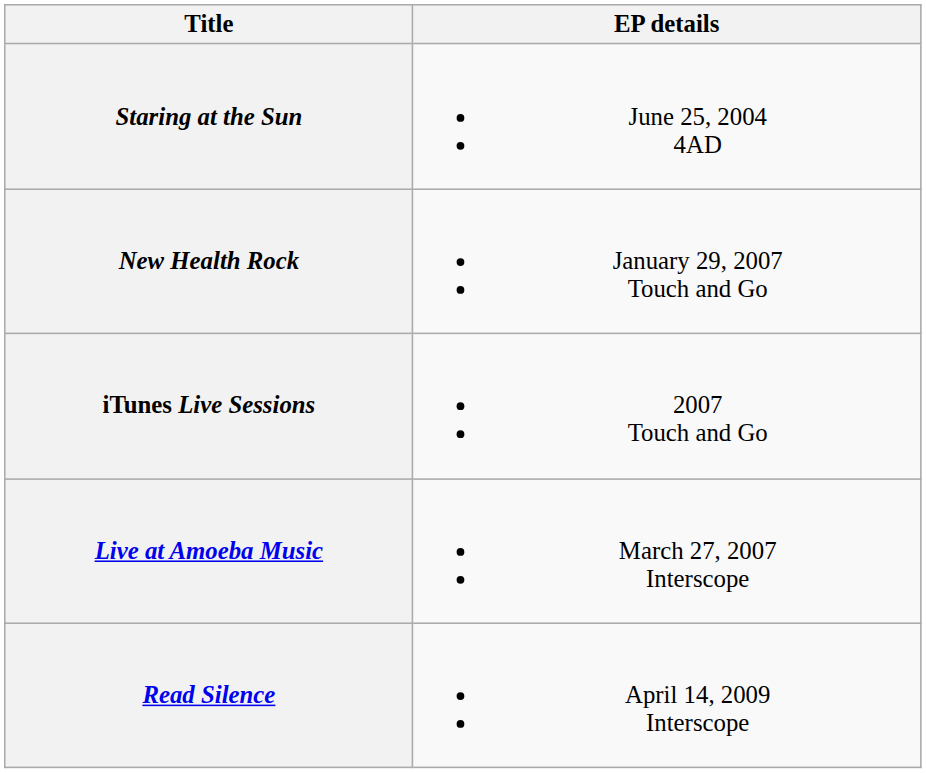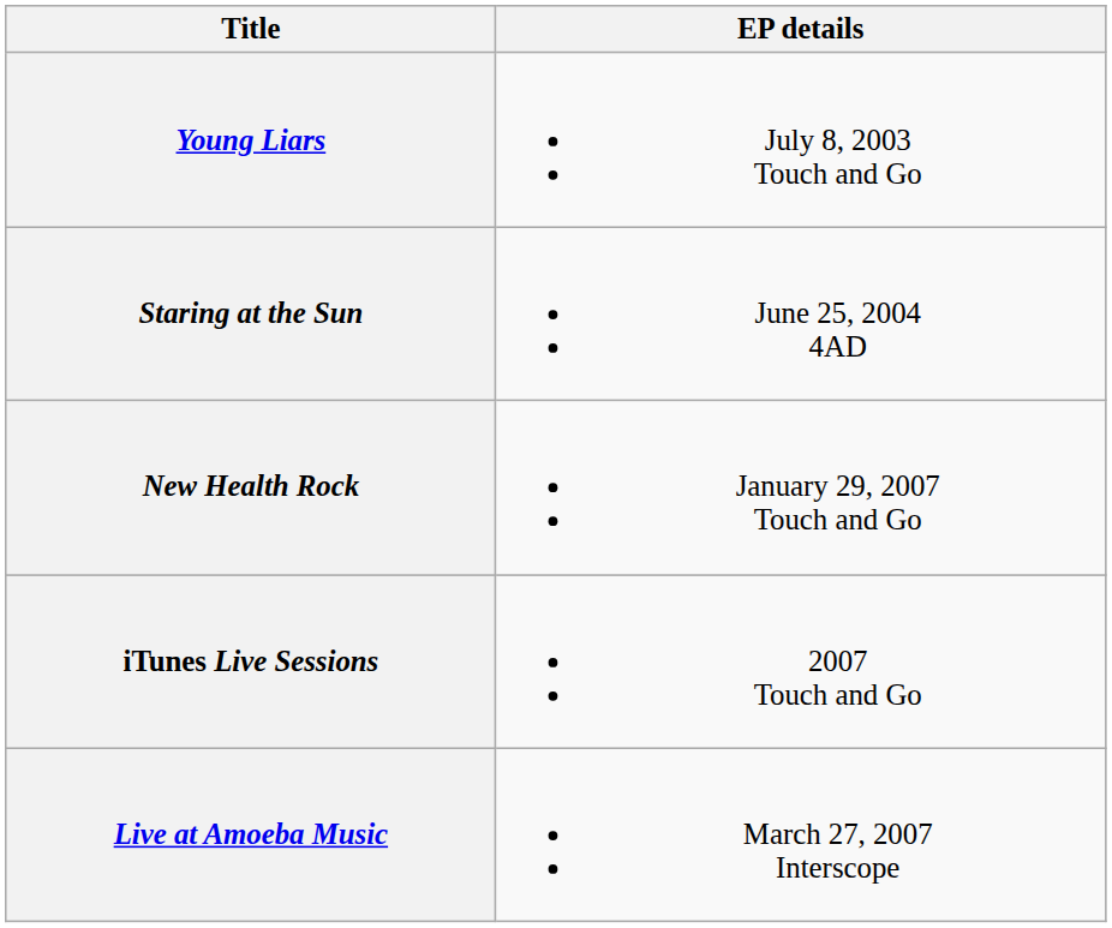+ row: Young Liars | July 8, 2003 Touch and Go
- row: Read Silence | April 14, 2009 Interscope
